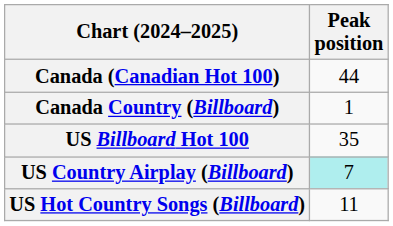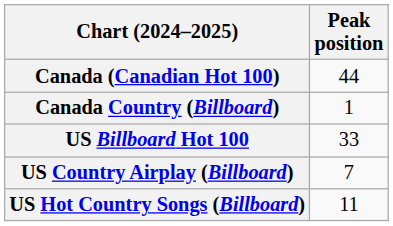US Billboard Hot 100 | Peak position: 35 -> 33
US Country Airplay (Billboard) | Peak position: paleturquoise background -> no background
